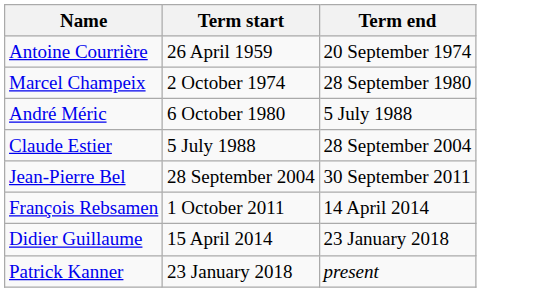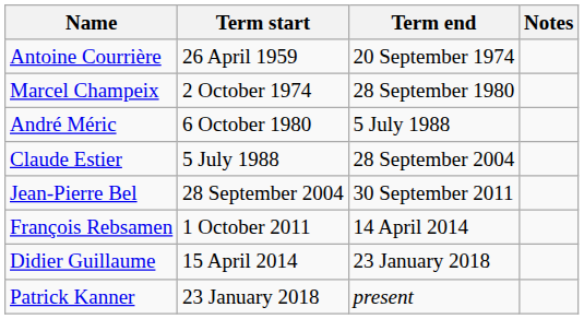+ column: Notes
